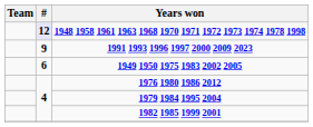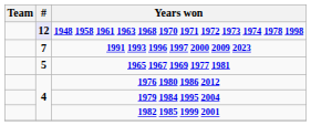1991 1993 1996 1997 2000 2009 2023 | #: 9 -> 7
- row: 6 | 1949 1950 1975 1983 2002 2005
+ row: 5 | 1965 1967 1969 1977 1981
